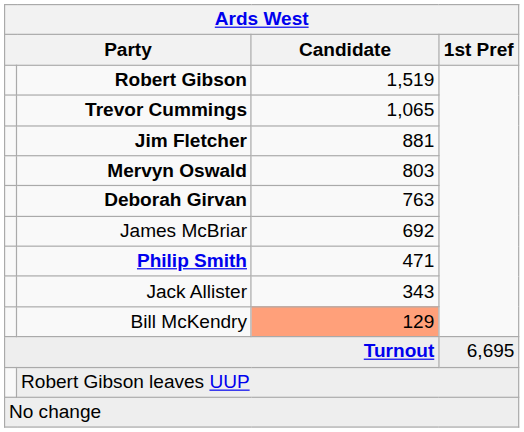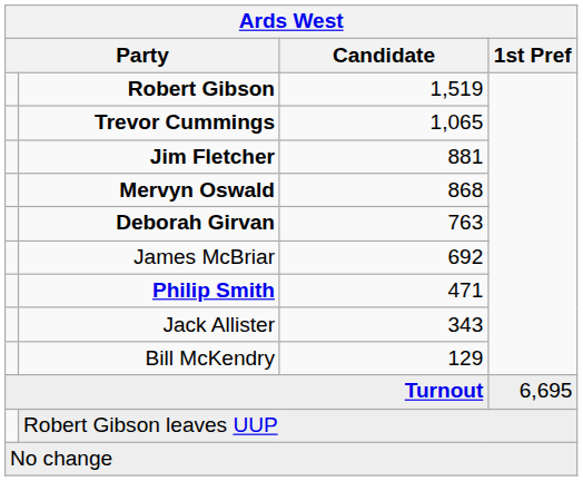Mervyn Oswald | Candidate: 803 -> 868
Bill McKendry | Candidate: lightsalmon background -> no background
